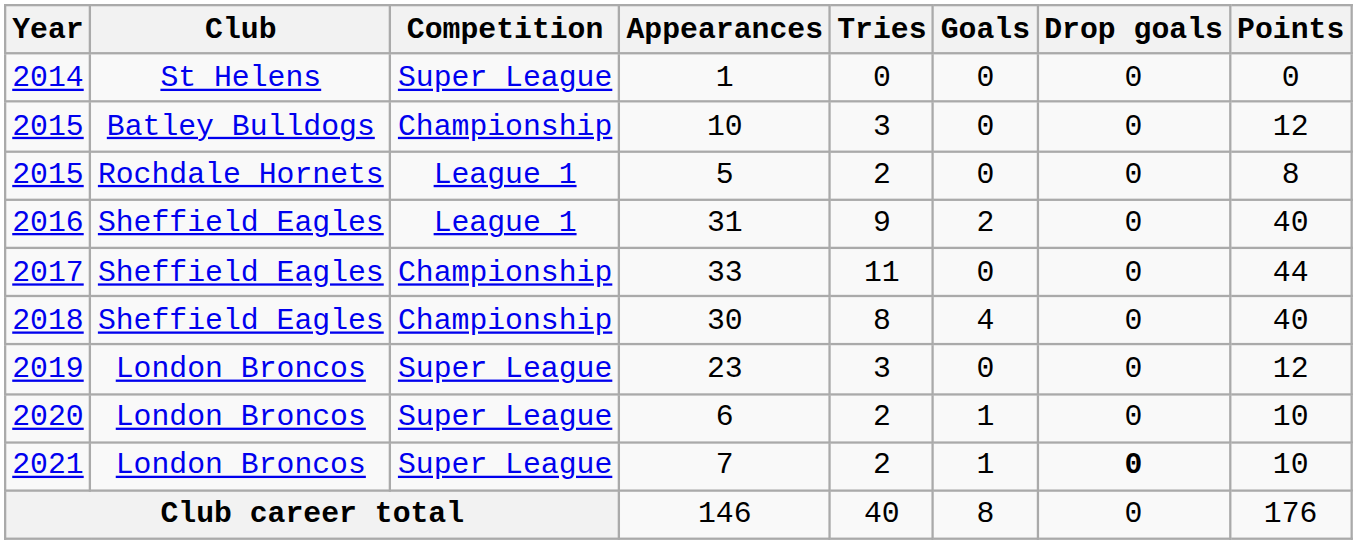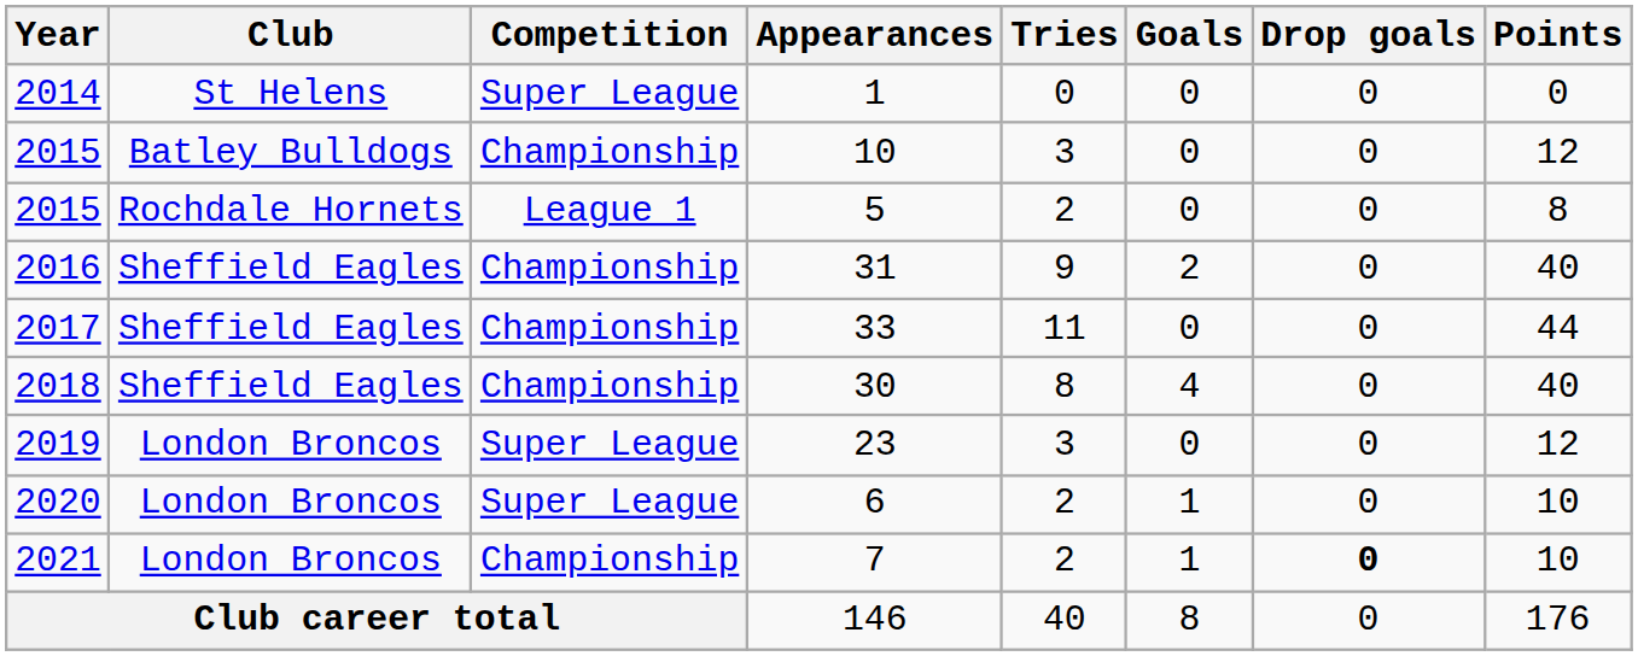31 | Competition: League 1 -> Championship
7 | Competition: Super League -> Championship
